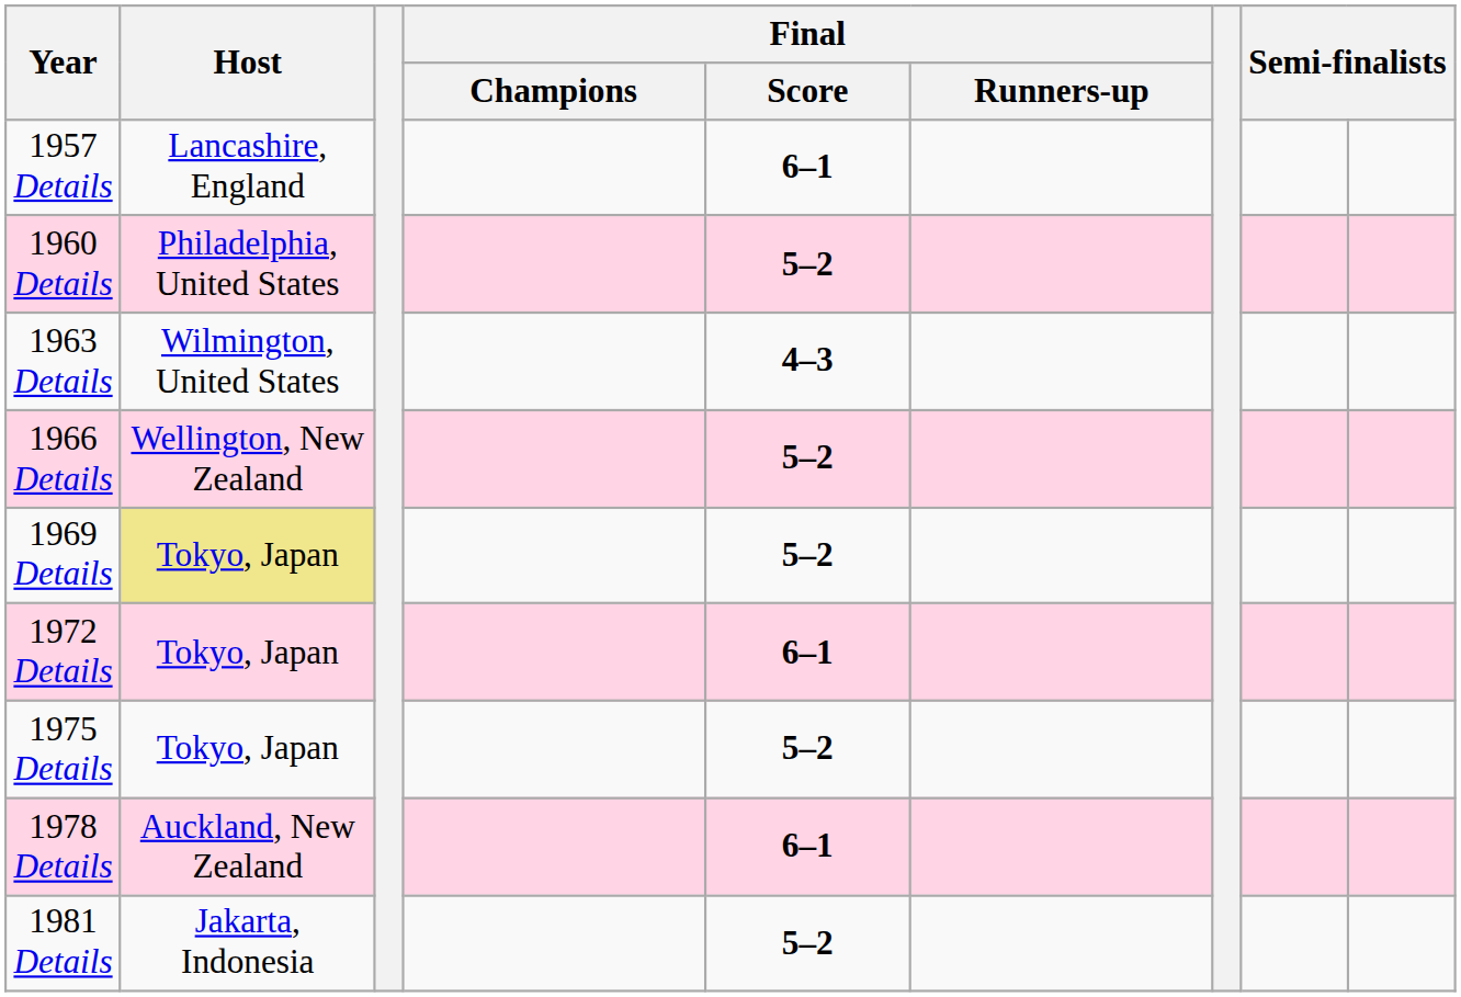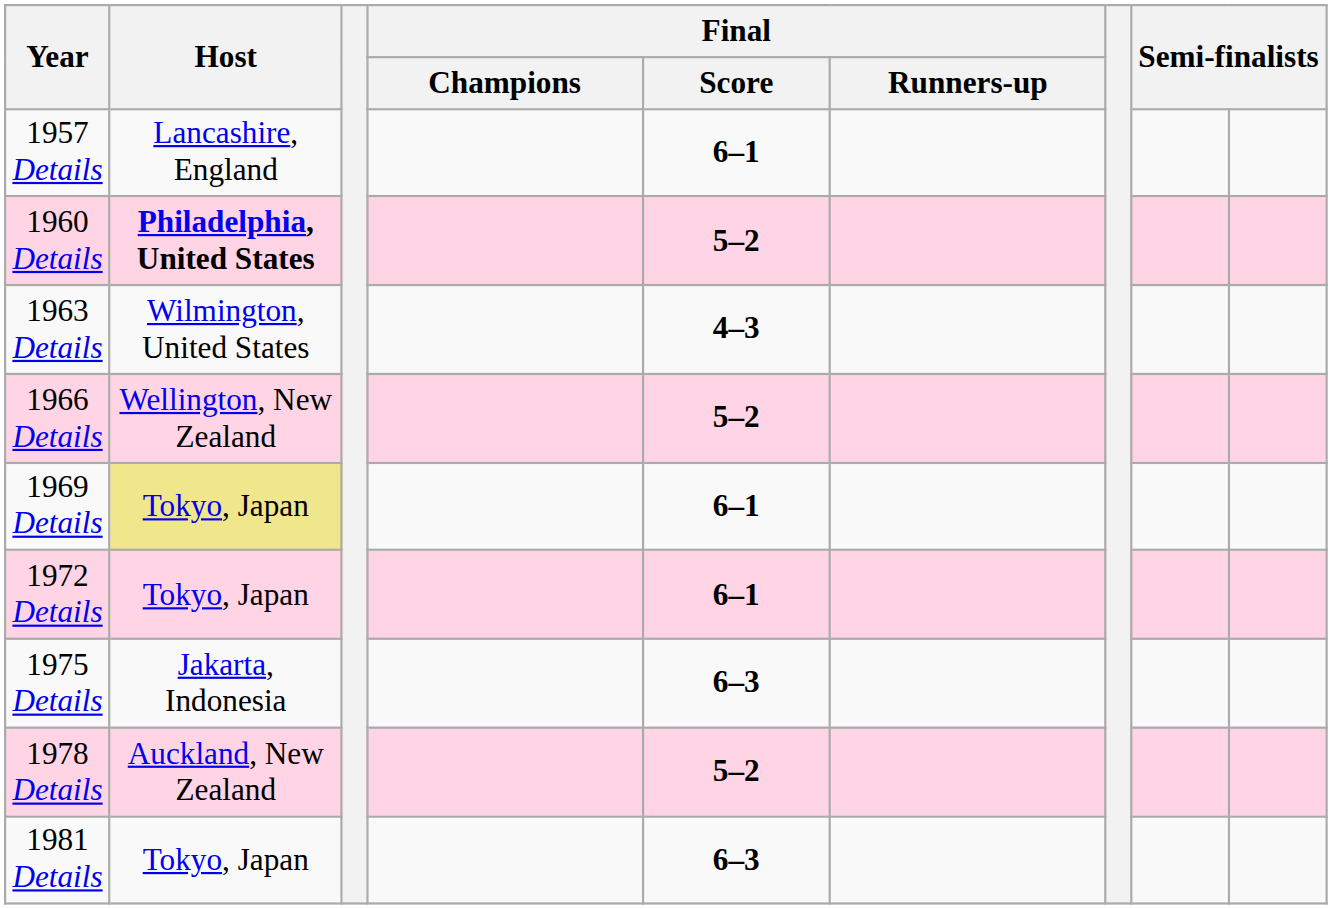1960 Details | Host: normal -> bold
1969 Details | Final / Score: 5–2 -> 6–1
1975 Details | Host: Tokyo, Japan -> Jakarta, Indonesia
1975 Details | Final / Score: 5–2 -> 6–3
1978 Details | Final / Score: 6–1 -> 5–2
1981 Details | Host: Jakarta, Indonesia -> Tokyo, Japan
1981 Details | Final / Score: 5–2 -> 6–3
